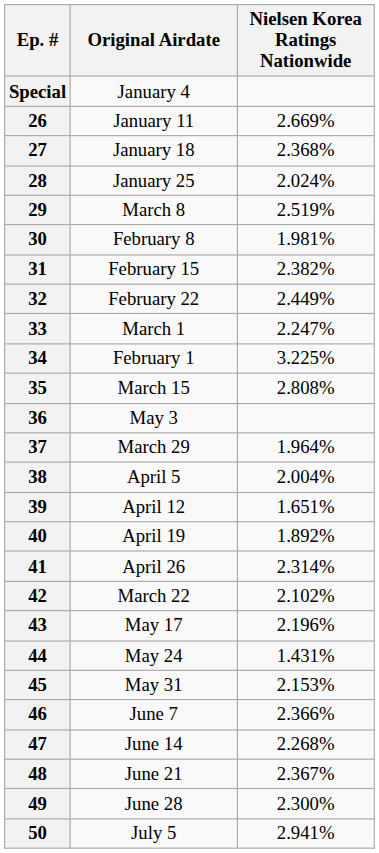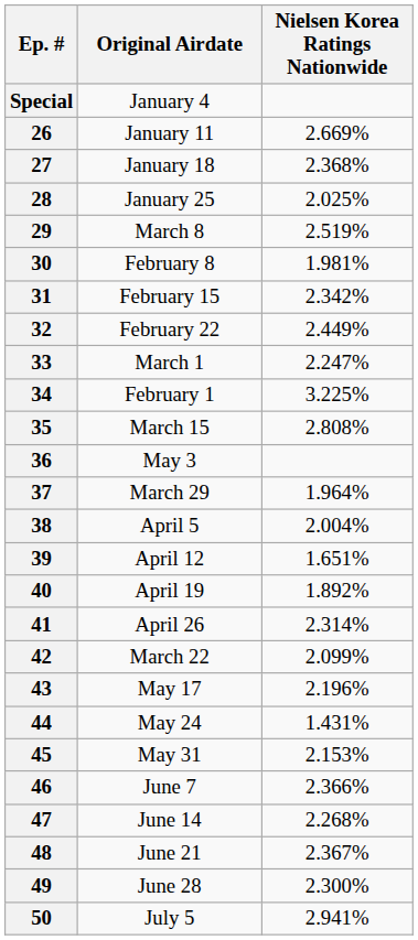28 | Nielsen Korea Ratings Nationwide: 2.024% -> 2.025%
31 | Nielsen Korea Ratings Nationwide: 2.382% -> 2.342%
42 | Nielsen Korea Ratings Nationwide: 2.102% -> 2.099%
